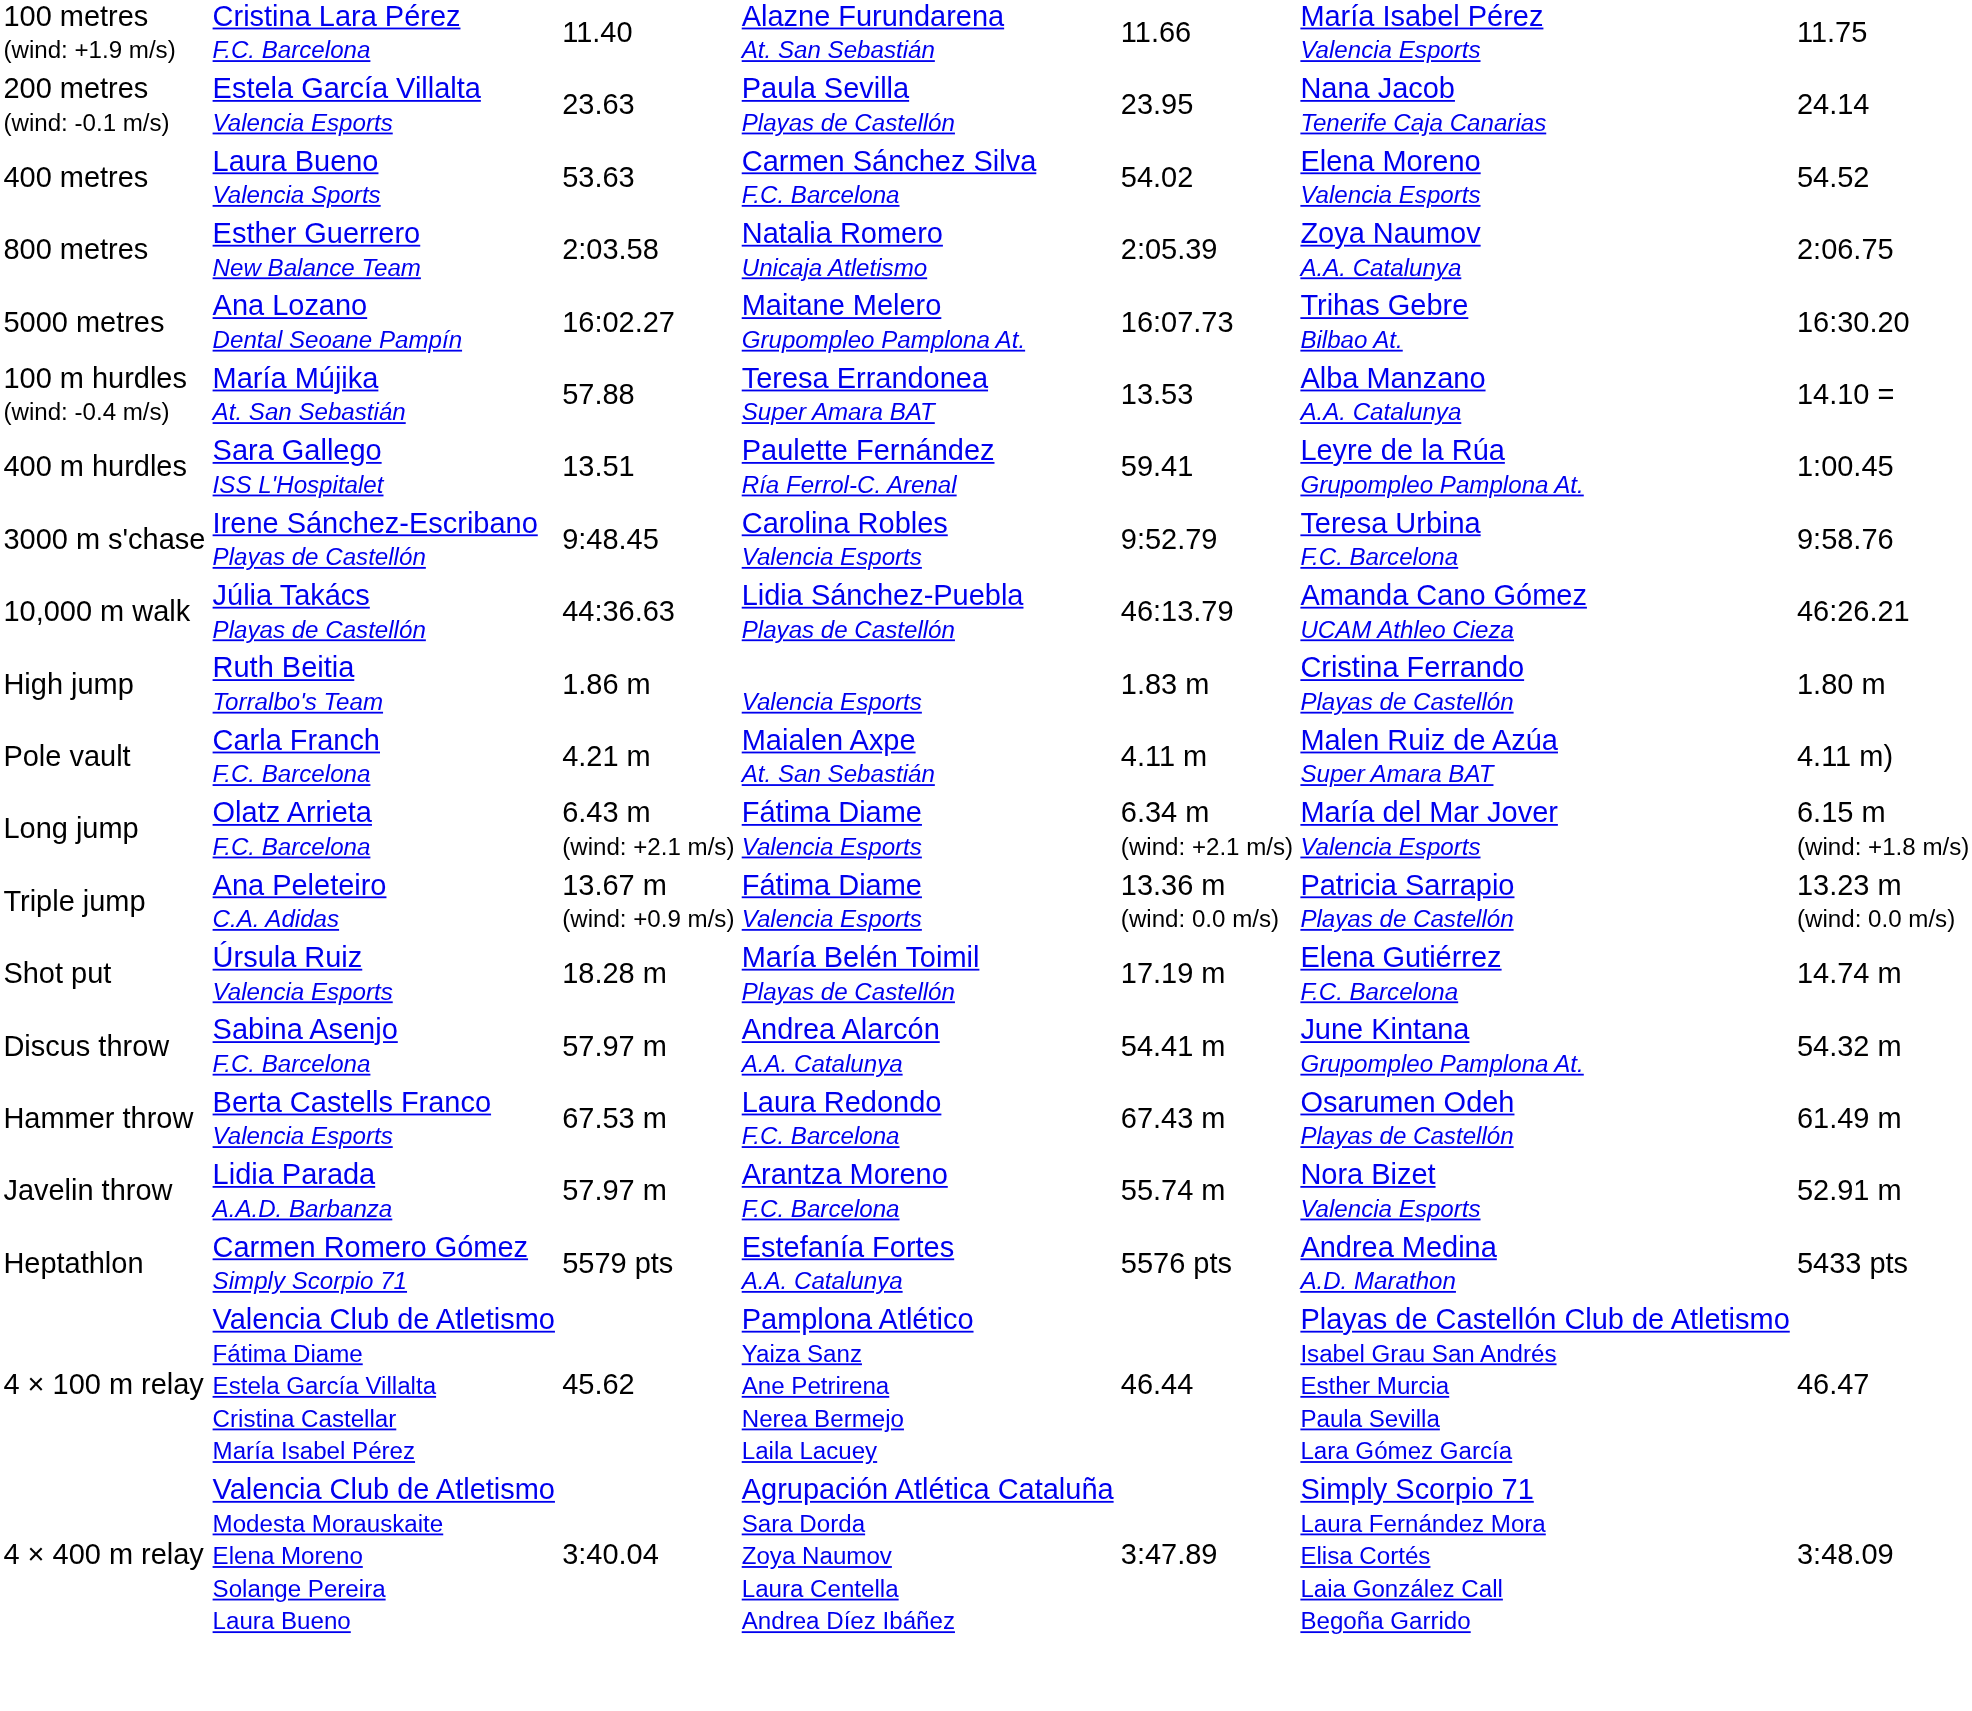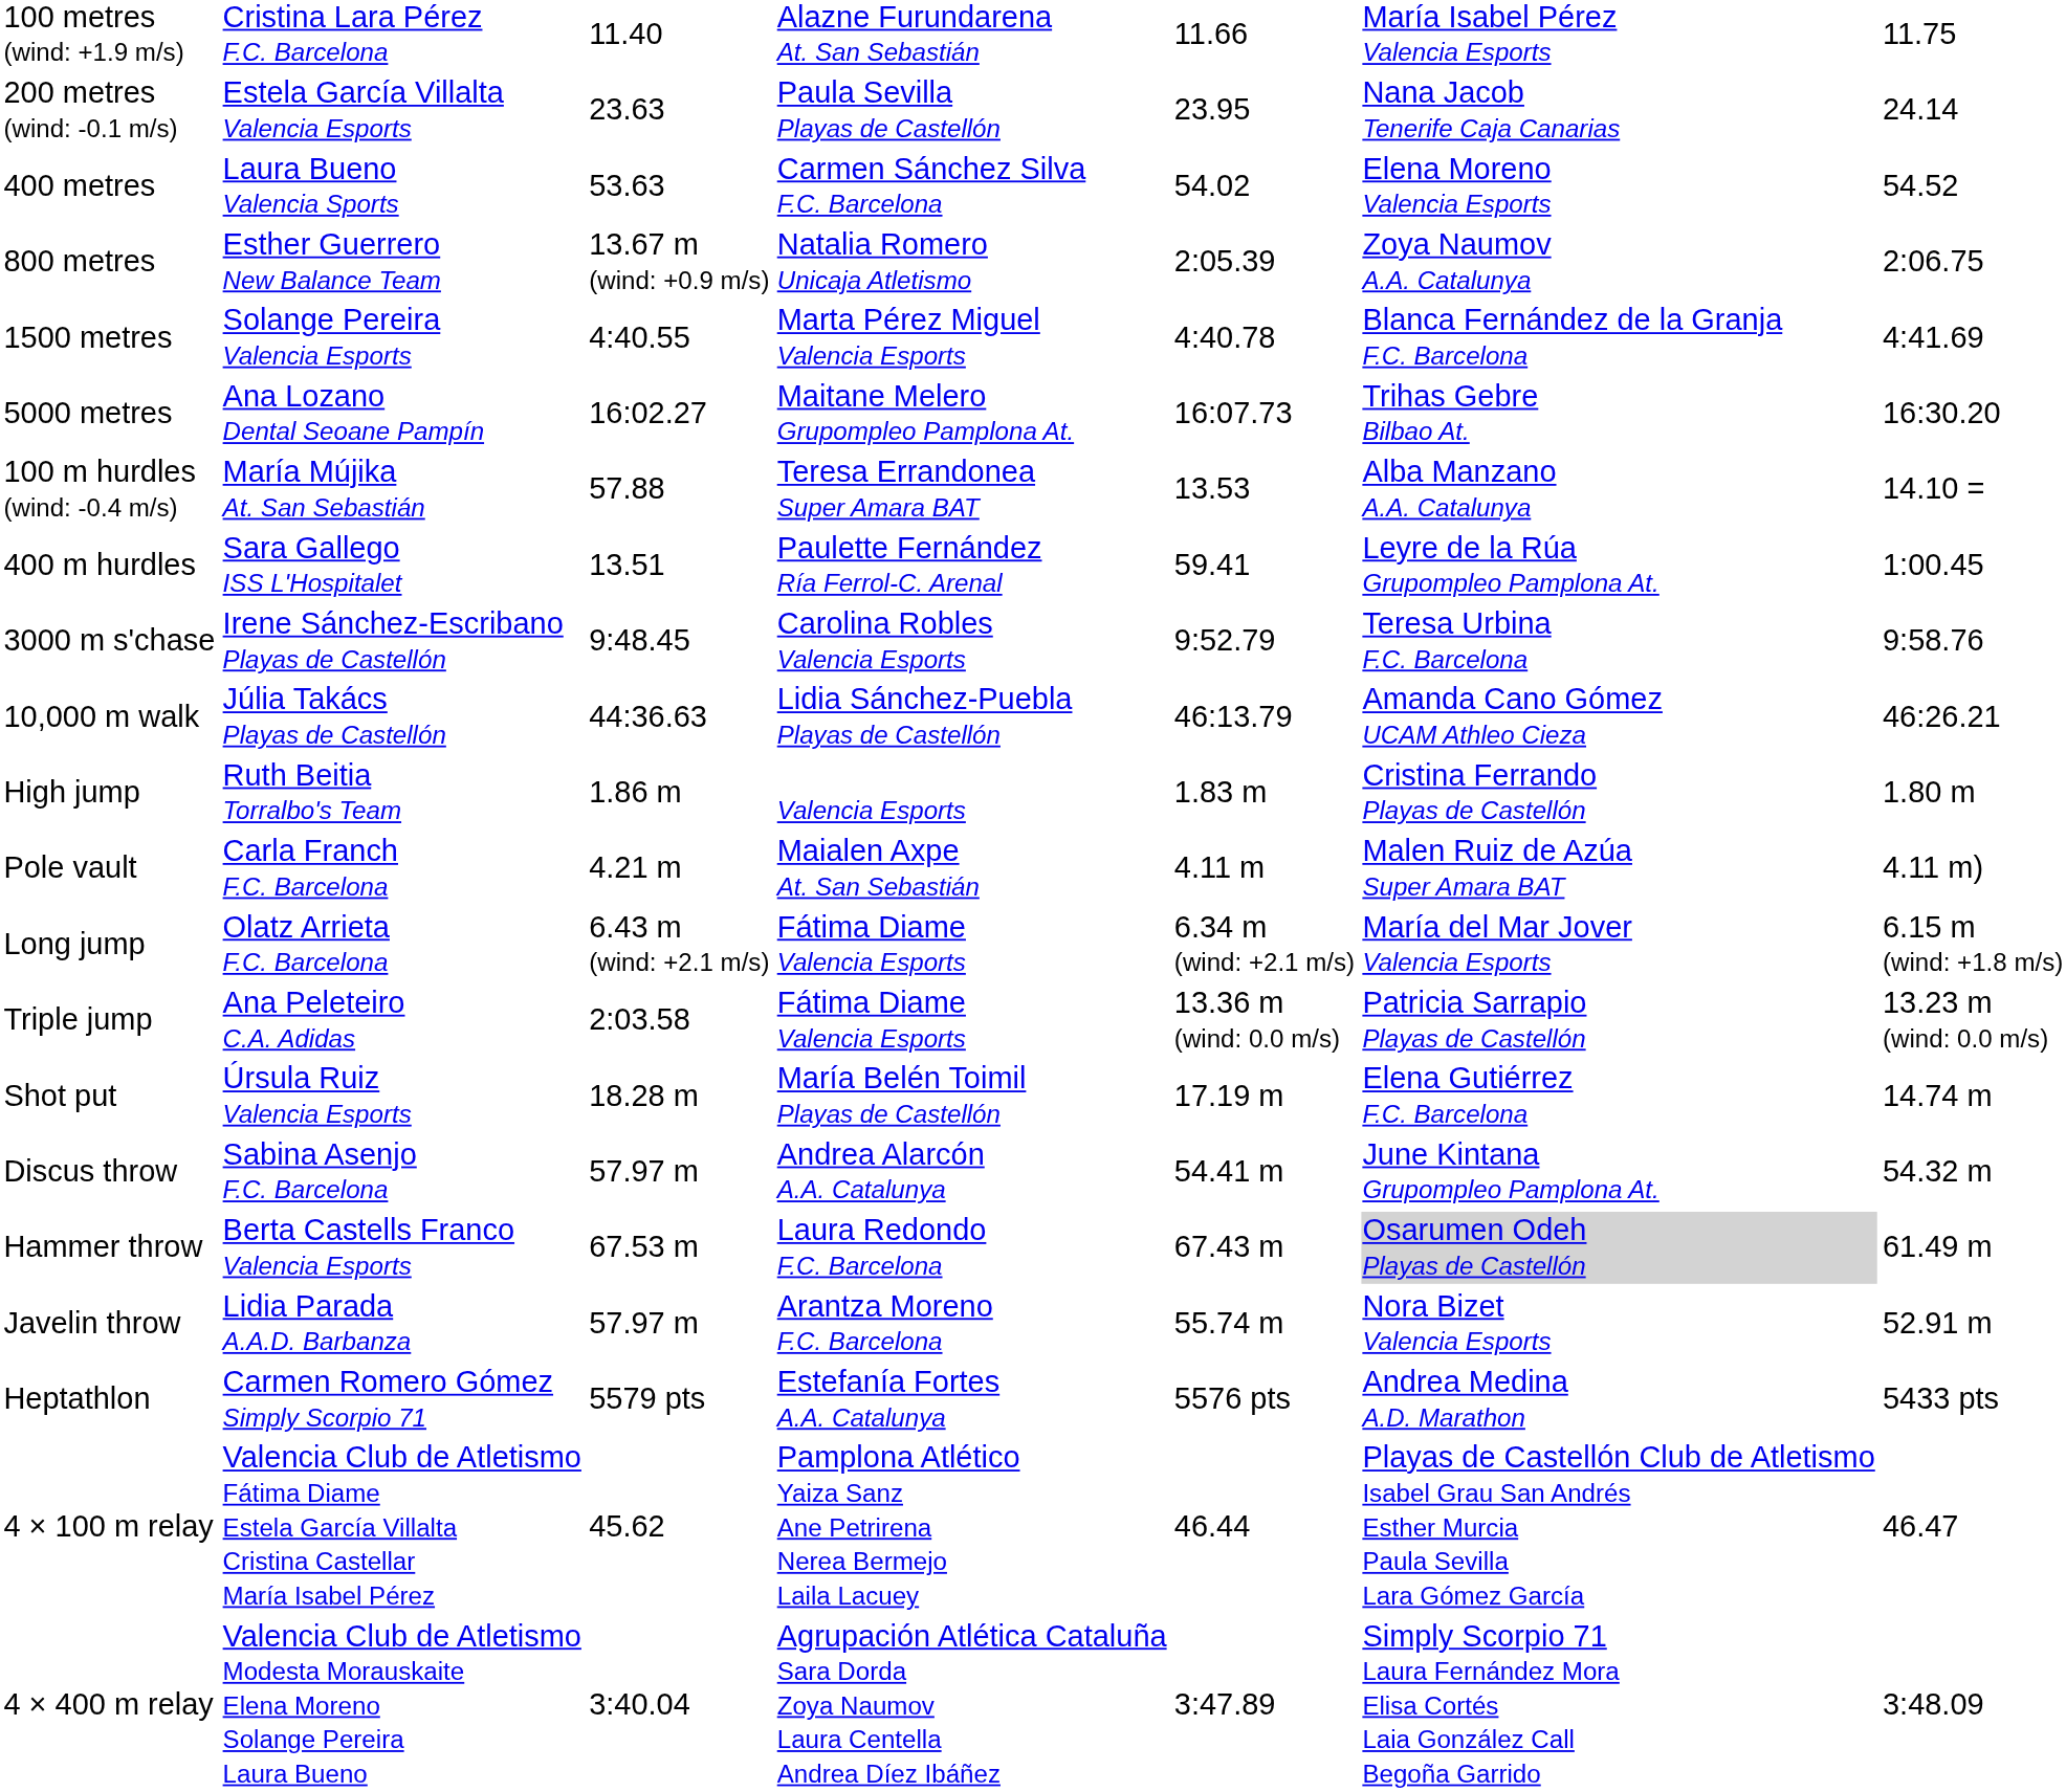800 metres | column 3: 2:03.58 -> 13.67 m (wind: +0.9 m/s)
+ row: 1500 metres | Solange Pereira Valencia Esports | 4:40.55 | Marta Pérez Miguel Valencia Esports | 4:40.78 | Blanca Fernández de la Granja F.C. Barcelona | 4:41.69
Triple jump | column 3: 13.67 m (wind: +0.9 m/s) -> 2:03.58
Hammer throw | column 6: no background -> lightgrey background
